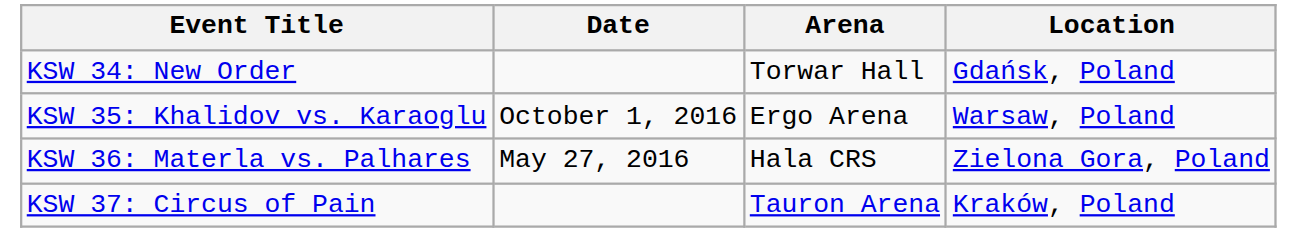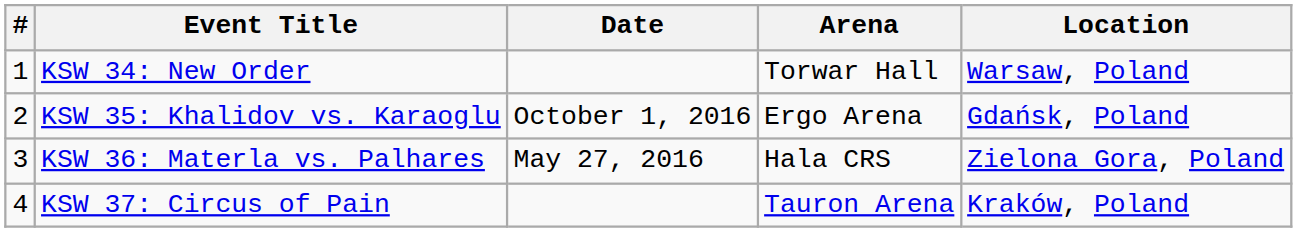+ column: # | 1 | 2 | 3 | 4
KSW 34: New Order | Location: Gdańsk, Poland -> Warsaw, Poland
KSW 35: Khalidov vs. Karaoglu | Location: Warsaw, Poland -> Gdańsk, Poland
